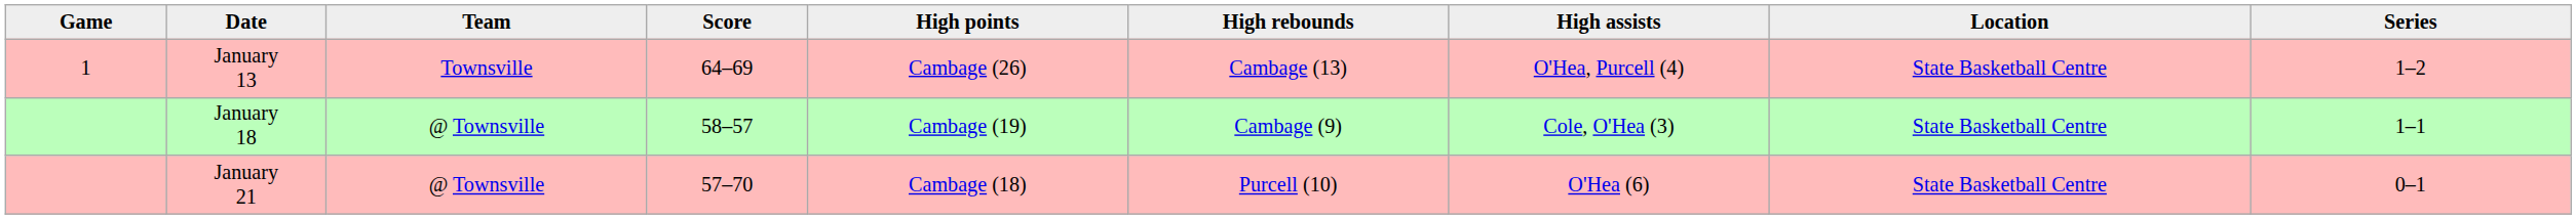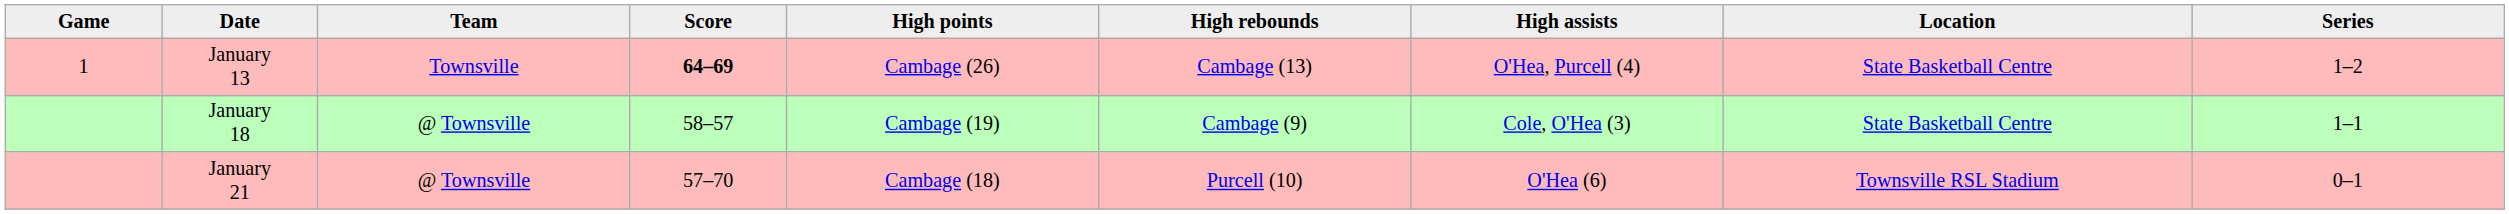January 13 | Score: normal -> bold
January 21 | Location: State Basketball Centre -> Townsville RSL Stadium
